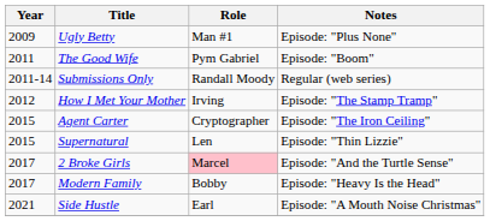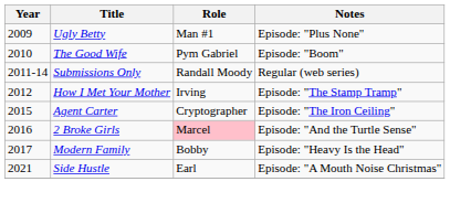The Good Wife | Year: 2011 -> 2010
- row: 2015 | Supernatural | Len | Episode: "Thin Lizzie"
2 Broke Girls | Year: 2017 -> 2016
